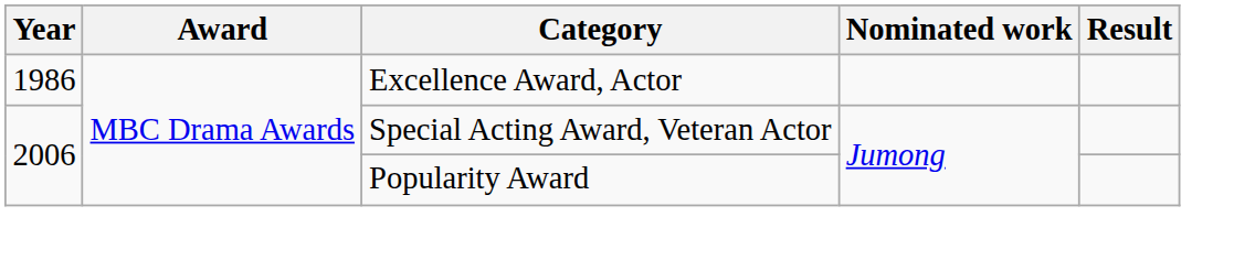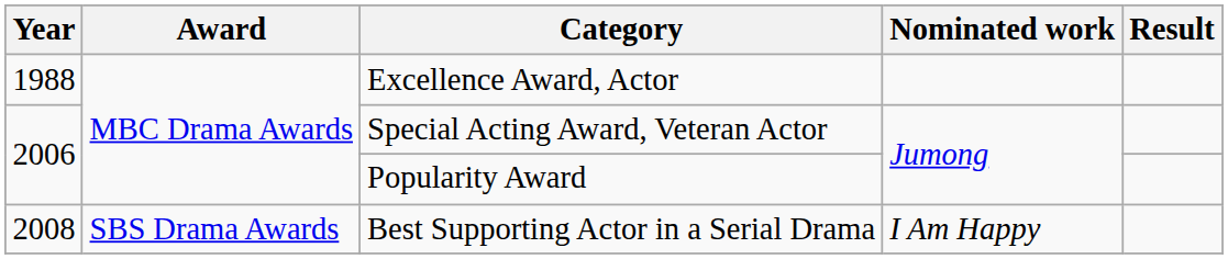Excellence Award, Actor | Year: 1986 -> 1988
+ row: 2008 | SBS Drama Awards | Best Supporting Actor in a Serial Drama | I Am Happy
